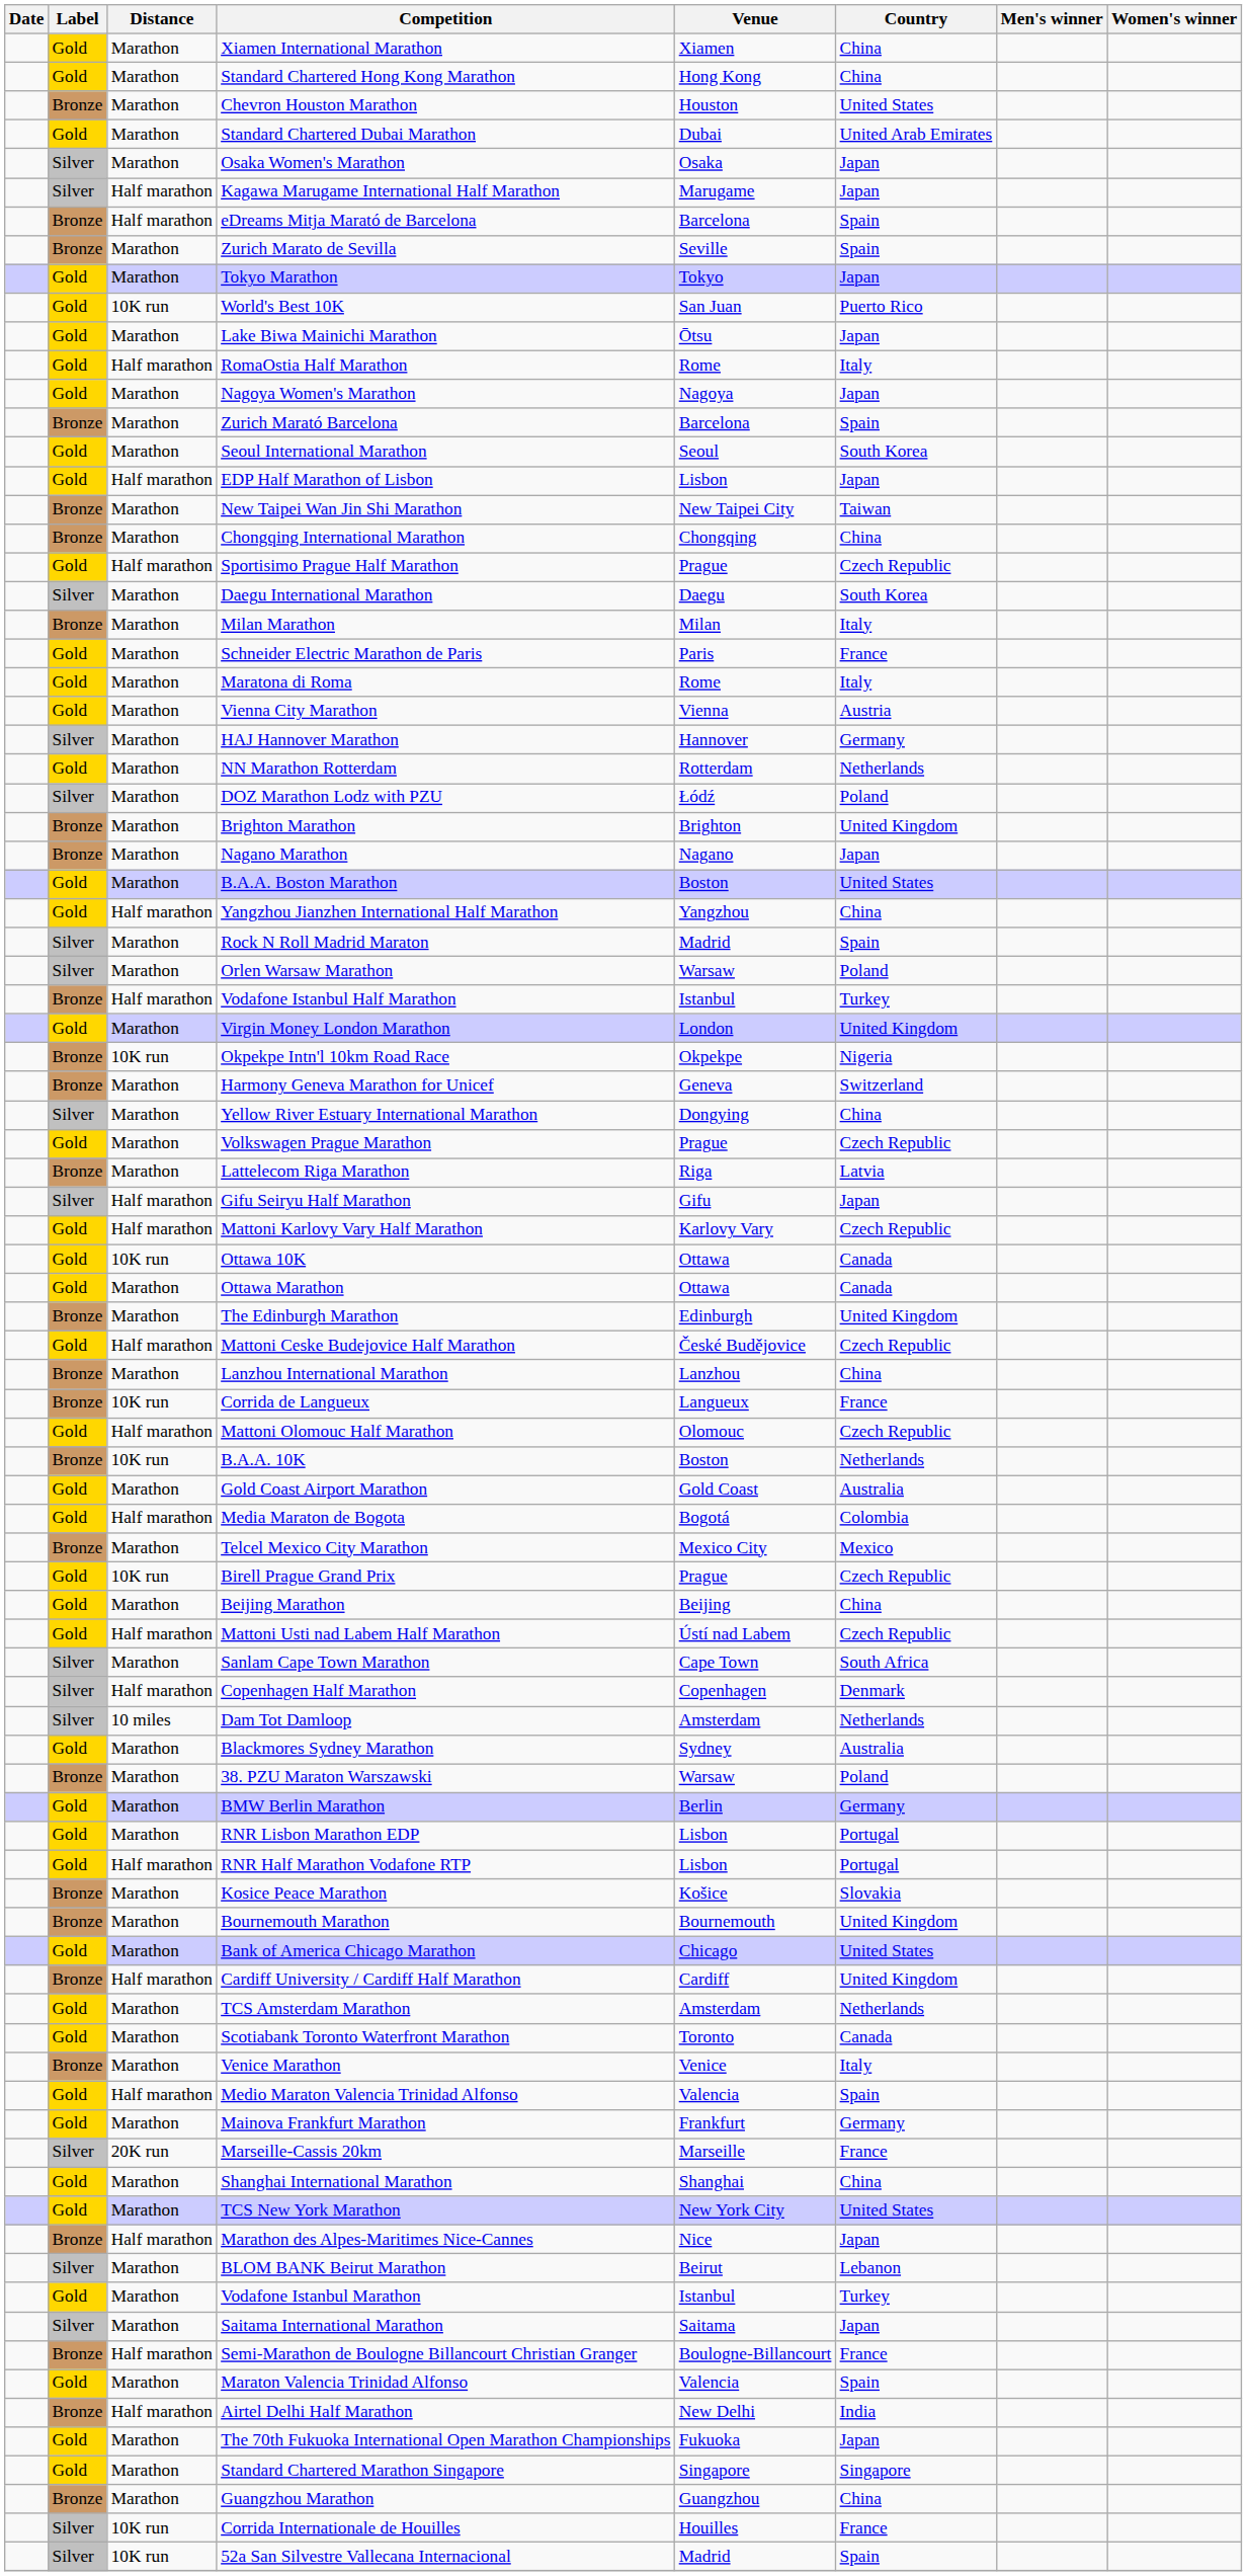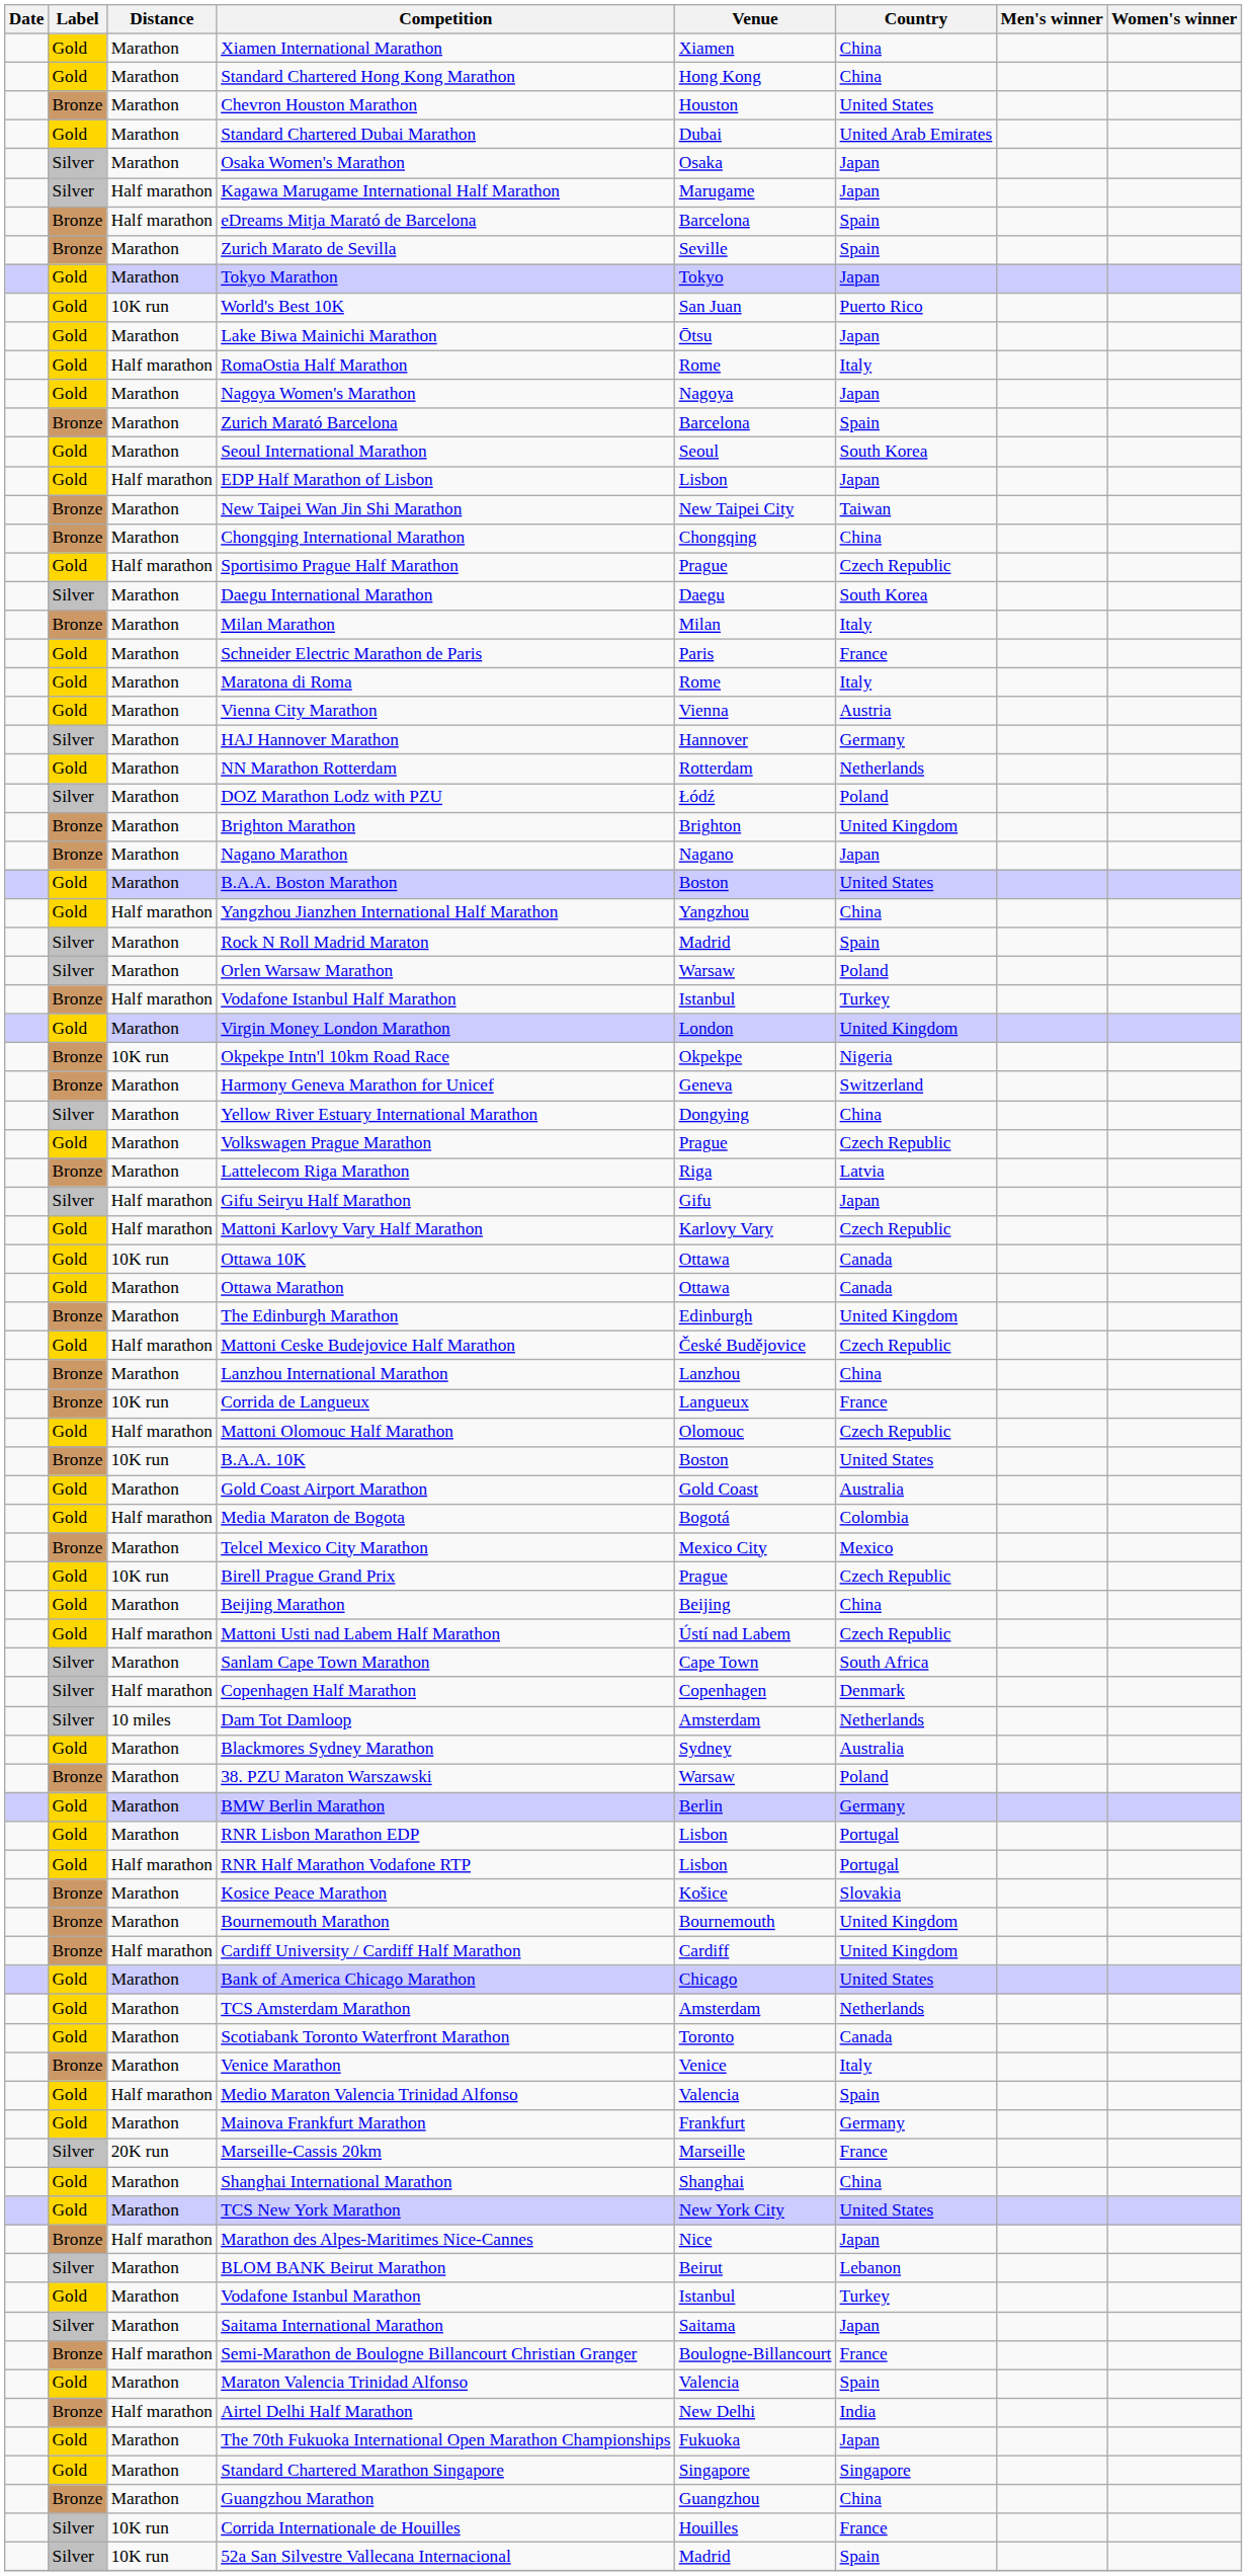B.A.A. 10K | Country: Netherlands -> United States
rows swapped: Cardiff University / Cardiff Half Marathon <-> Bank of America Chicago Marathon
